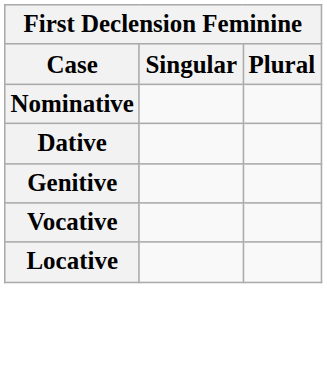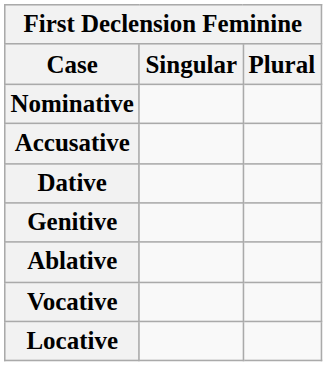+ row: Accusative
+ row: Ablative
